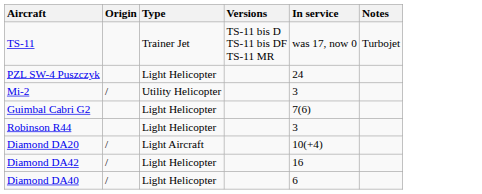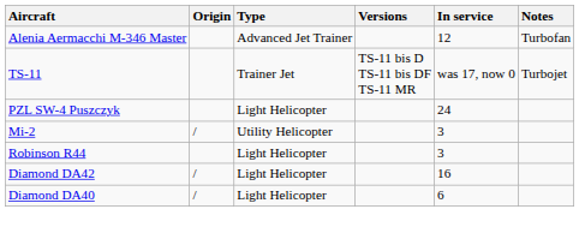+ row: Alenia Aermacchi M-346 Master | Advanced Jet Trainer | 12 | Turbofan
- row: Guimbal Cabri G2 | Light Helicopter | 7(6)
- row: Diamond DA20 | / | Light Aircraft | 10(+4)
